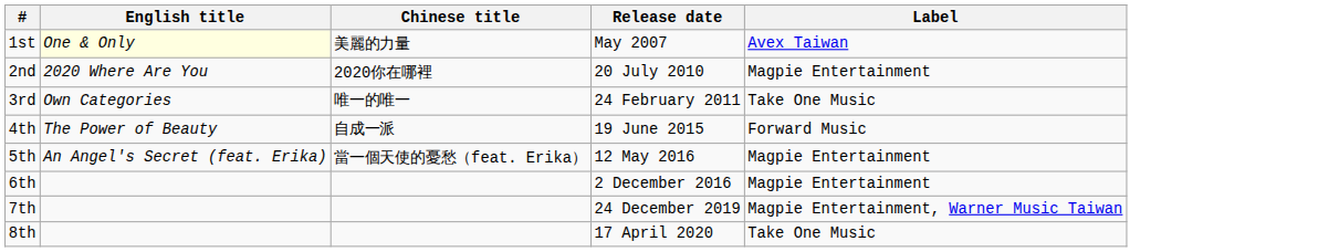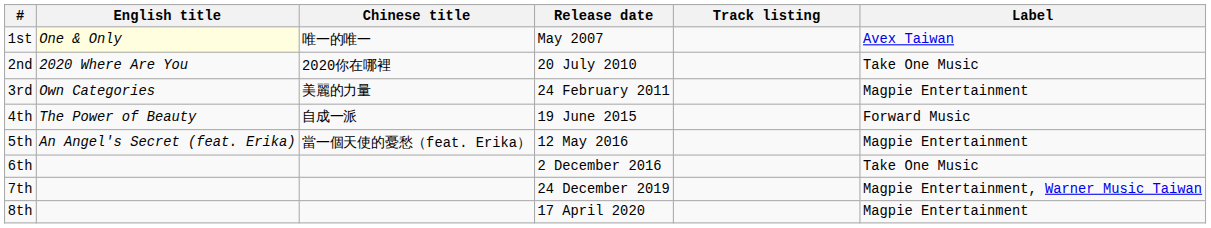+ column: Track listing
1st | Chinese title: 美麗的力量 -> 唯一的唯一
2nd | Label: Magpie Entertainment -> Take One Music
3rd | Chinese title: 唯一的唯一 -> 美麗的力量
3rd | Label: Take One Music -> Magpie Entertainment
6th | Label: Magpie Entertainment -> Take One Music
8th | Label: Take One Music -> Magpie Entertainment
